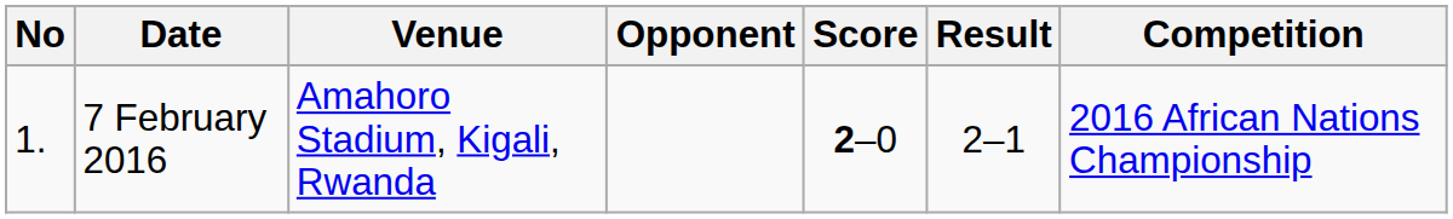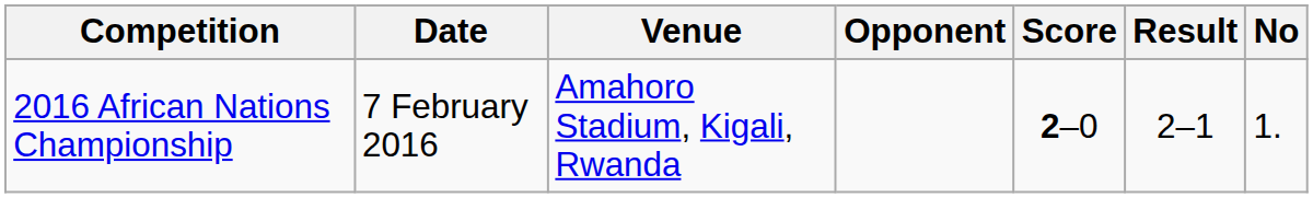columns swapped: No <-> Competition
